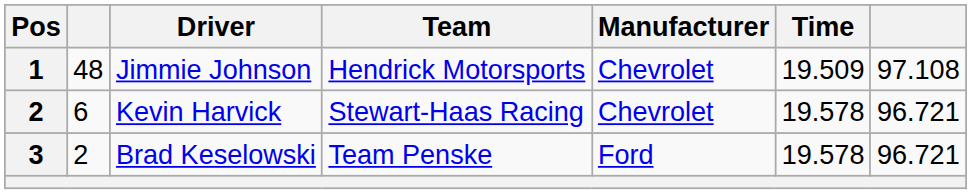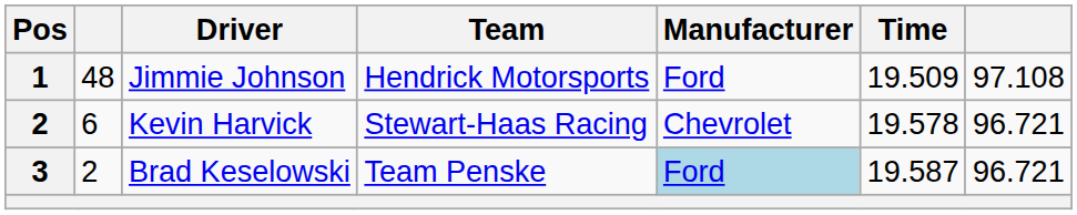Jimmie Johnson | Manufacturer: Chevrolet -> Ford
Brad Keselowski | Manufacturer: no background -> lightblue background
Brad Keselowski | Time: 19.578 -> 19.587
